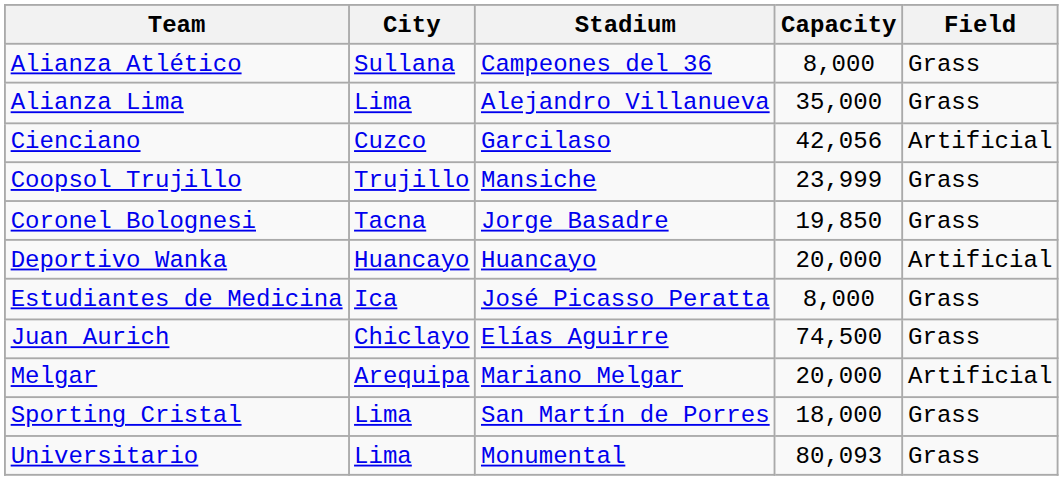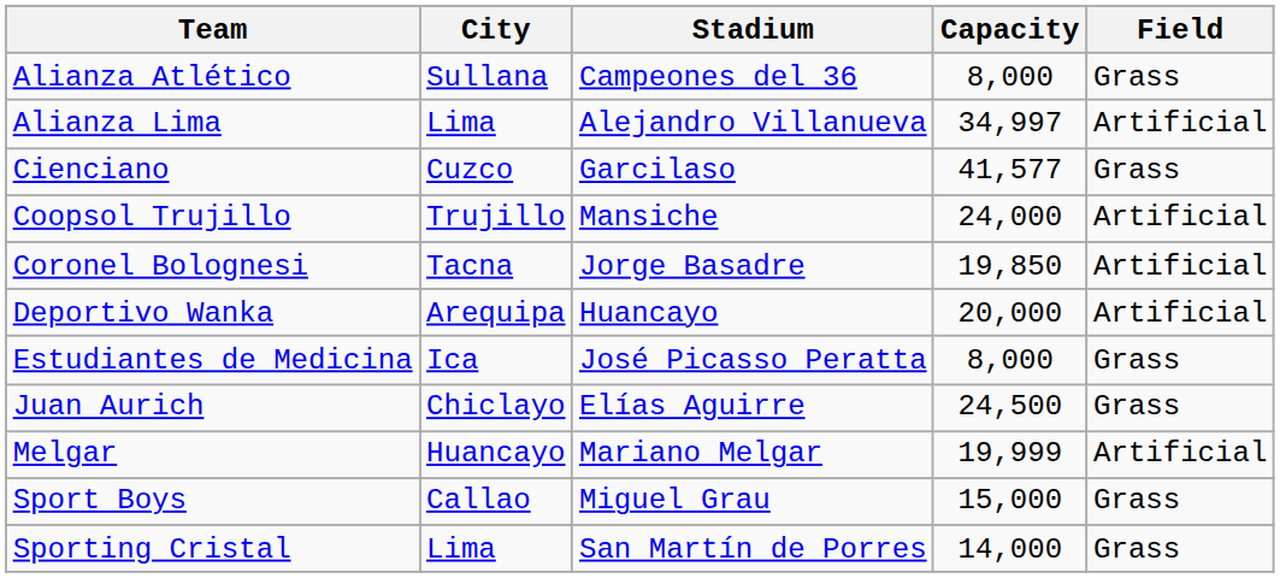Alianza Lima | Capacity: 35,000 -> 34,997
Alianza Lima | Field: Grass -> Artificial
Cienciano | Capacity: 42,056 -> 41,577
Cienciano | Field: Artificial -> Grass
Coopsol Trujillo | Capacity: 23,999 -> 24,000
Coopsol Trujillo | Field: Grass -> Artificial
Coronel Bolognesi | Field: Grass -> Artificial
Deportivo Wanka | City: Huancayo -> Arequipa
Juan Aurich | Capacity: 74,500 -> 24,500
Melgar | City: Arequipa -> Huancayo
Melgar | Capacity: 20,000 -> 19,999
+ row: Sport Boys | Callao | Miguel Grau | 15,000 | Grass
Sporting Cristal | Capacity: 18,000 -> 14,000
- row: Universitario | Lima | Monumental | 80,093 | Grass
